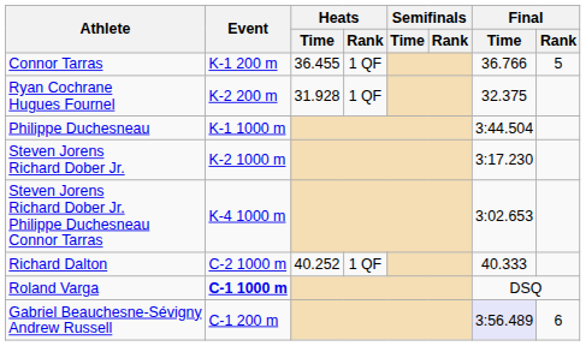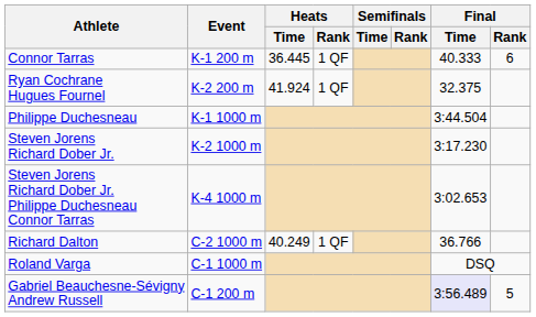Connor Tarras | Heats / Time: 36.455 -> 36.445
Connor Tarras | Final / Time: 36.766 -> 40.333
Connor Tarras | Final / Rank: 5 -> 6
Ryan Cochrane Hugues Fournel | Heats / Time: 31.928 -> 41.924
Richard Dalton | Heats / Time: 40.252 -> 40.249
Richard Dalton | Final / Time: 40.333 -> 36.766
Roland Varga | Event: bold -> normal
Gabriel Beauchesne-Sévigny Andrew Russell | Final / Rank: 6 -> 5
